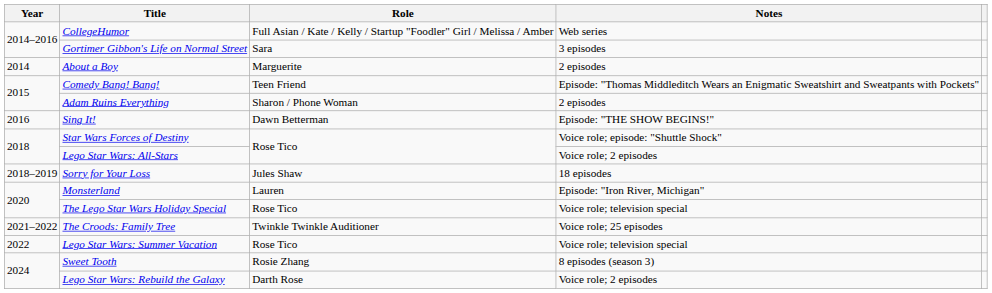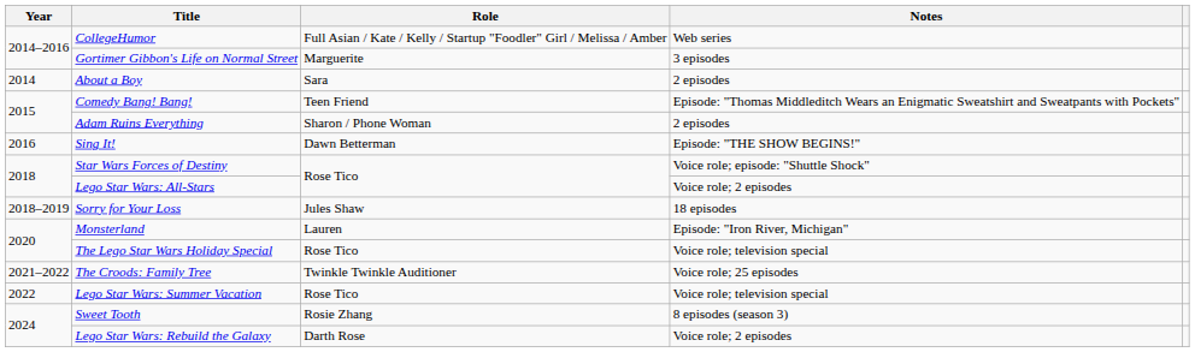Gortimer Gibbon's Life on Normal Street | Role: Sara -> Marguerite
About a Boy | Role: Marguerite -> Sara
